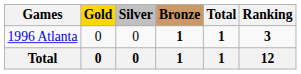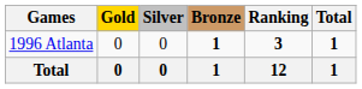columns swapped: Total <-> Ranking
